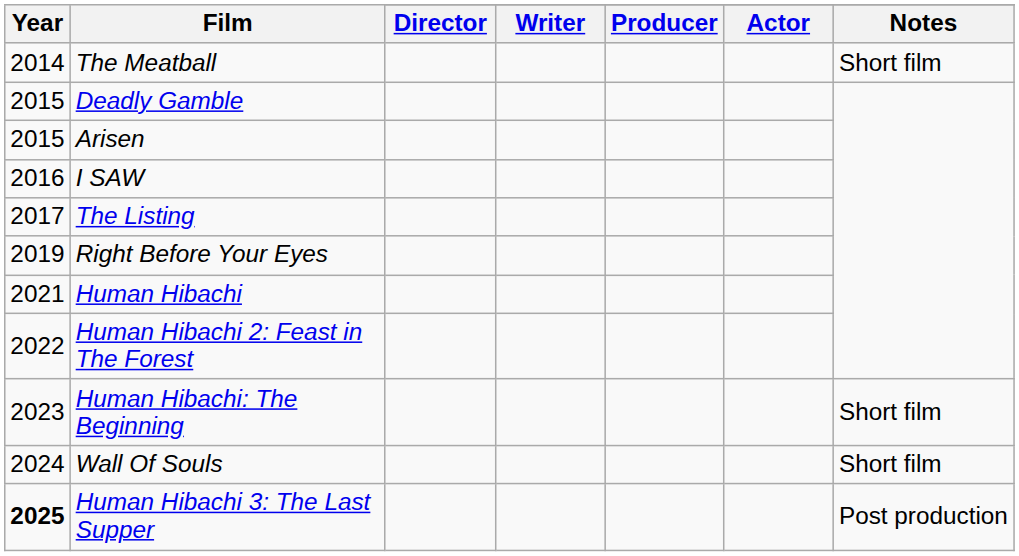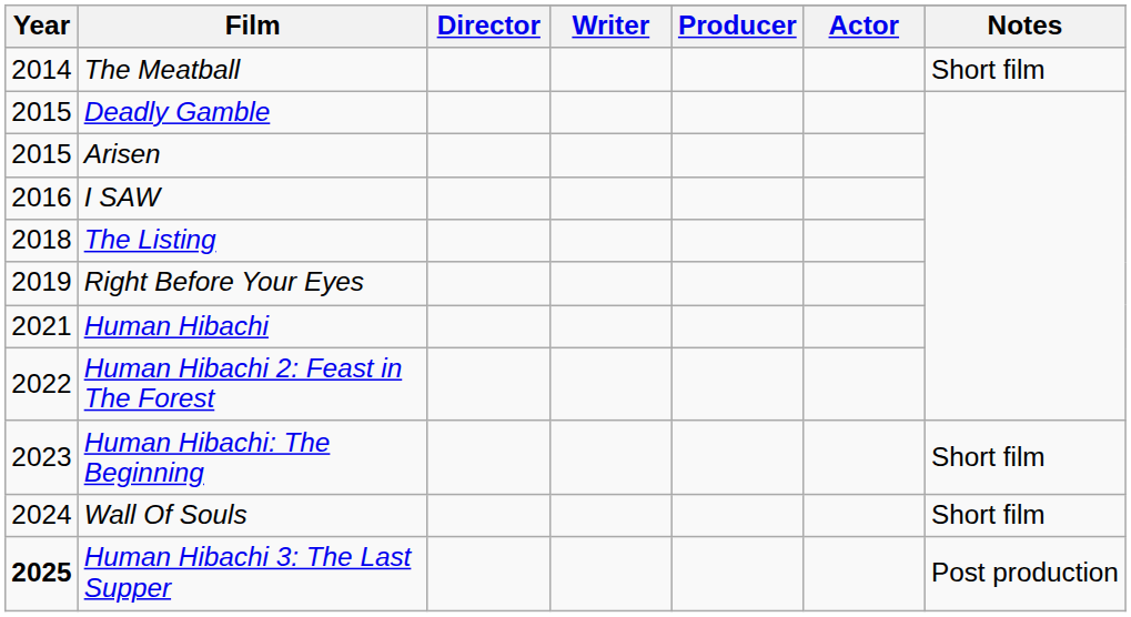The Listing | Year: 2017 -> 2018
